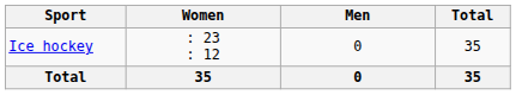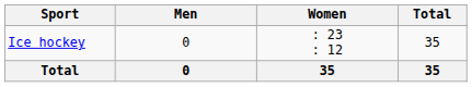columns swapped: Men <-> Women
